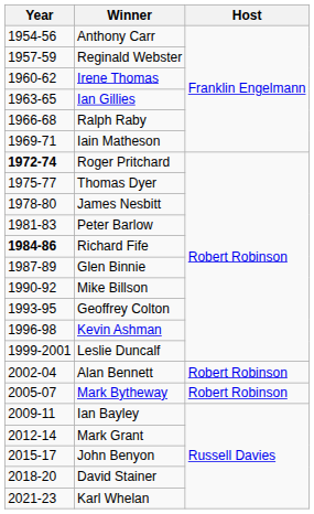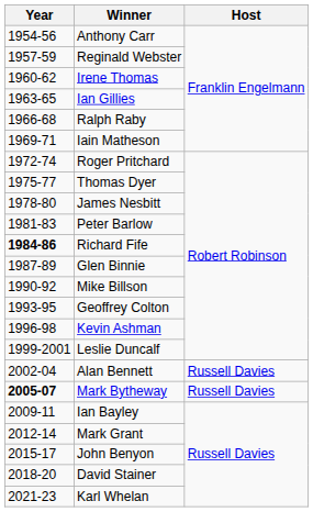Roger Pritchard | Year: bold -> normal
Alan Bennett | Host: Robert Robinson -> Russell Davies
Mark Bytheway | Year: normal -> bold
Mark Bytheway | Host: Robert Robinson -> Russell Davies
